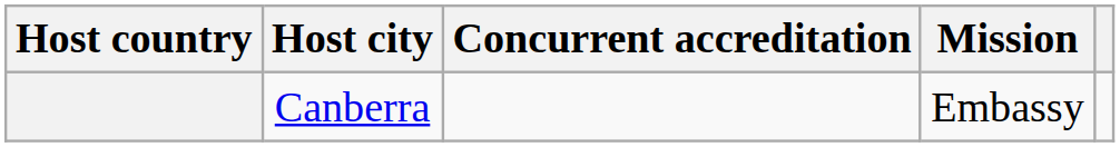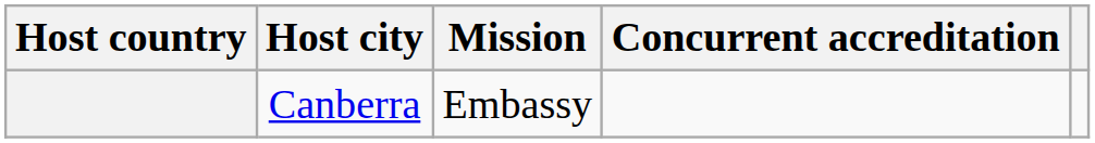columns swapped: Mission <-> Concurrent accreditation
